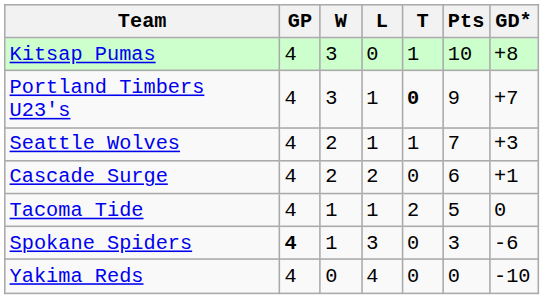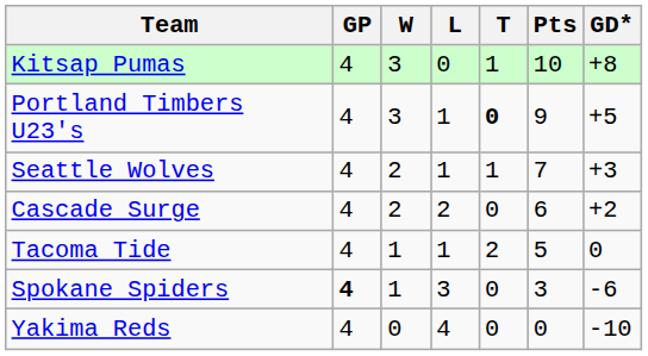Portland Timbers U23's | GD*: +7 -> +5
Cascade Surge | GD*: +1 -> +2
